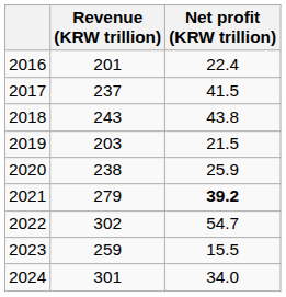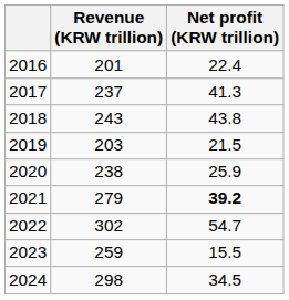2017 | Net profit (KRW trillion): 41.5 -> 41.3
2024 | Revenue (KRW trillion): 301 -> 298
2024 | Net profit (KRW trillion): 34.0 -> 34.5
